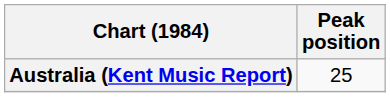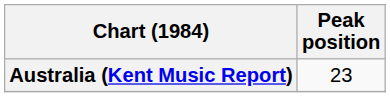Australia (Kent Music Report) | Peak position: 25 -> 23
